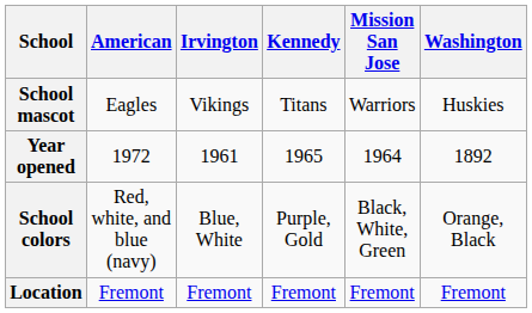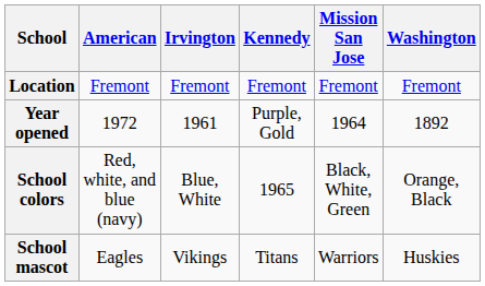rows swapped: Location <-> School mascot
Year opened | Kennedy: 1965 -> Purple, Gold
School colors | Kennedy: Purple, Gold -> 1965
